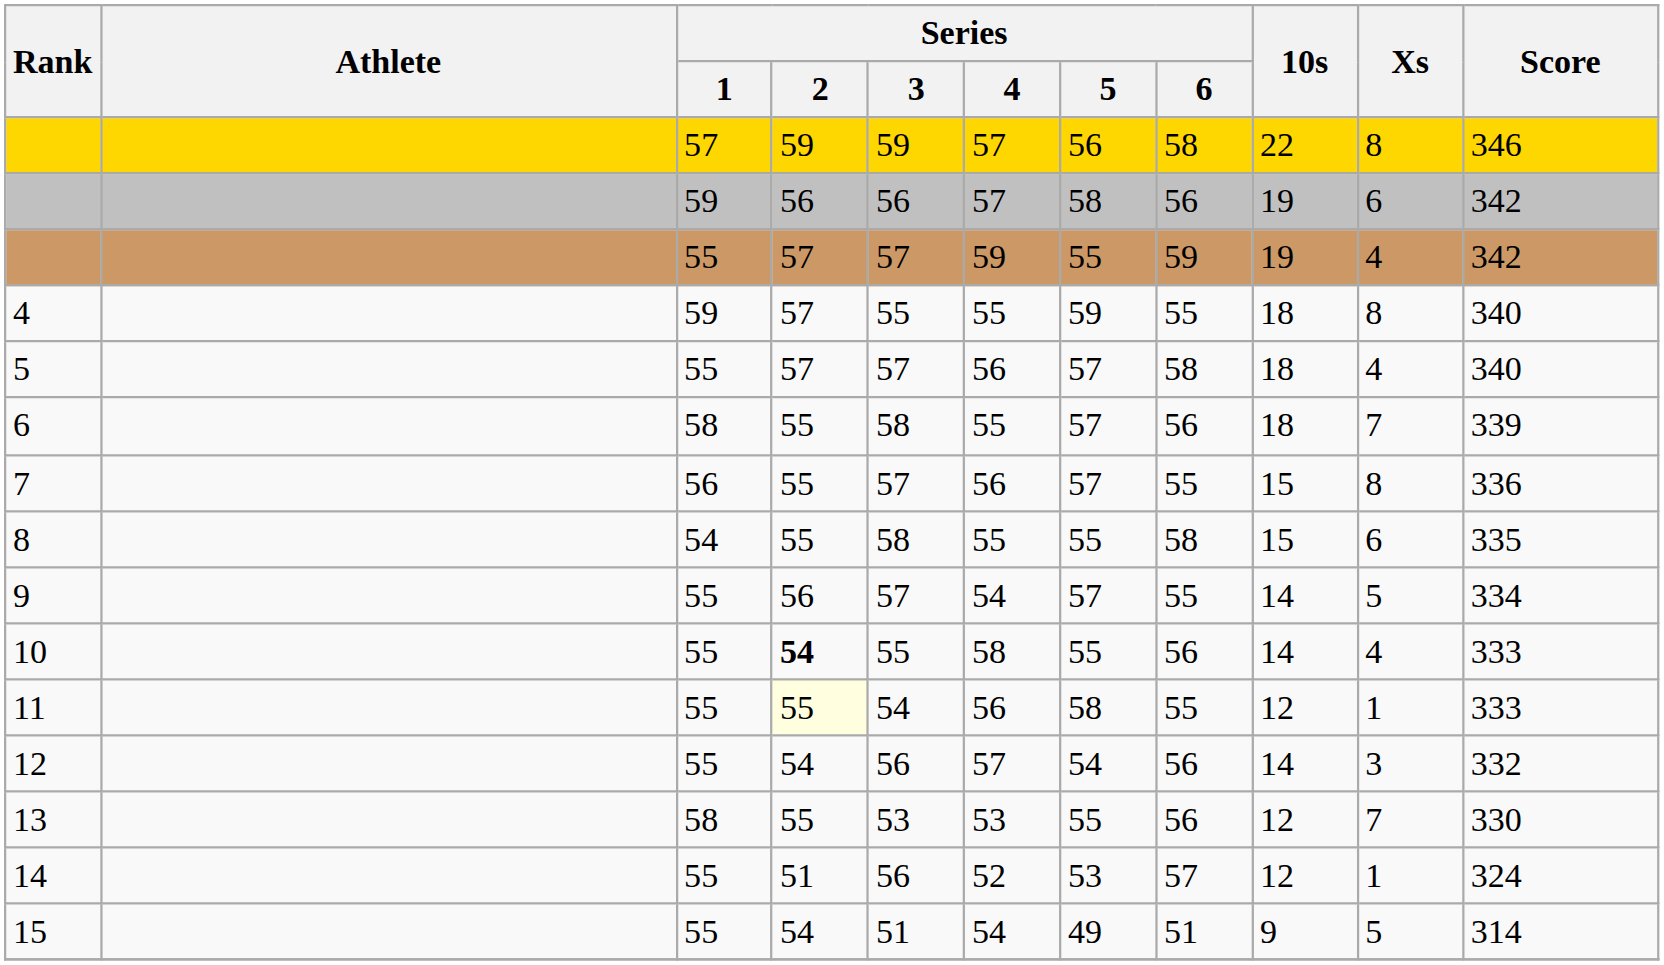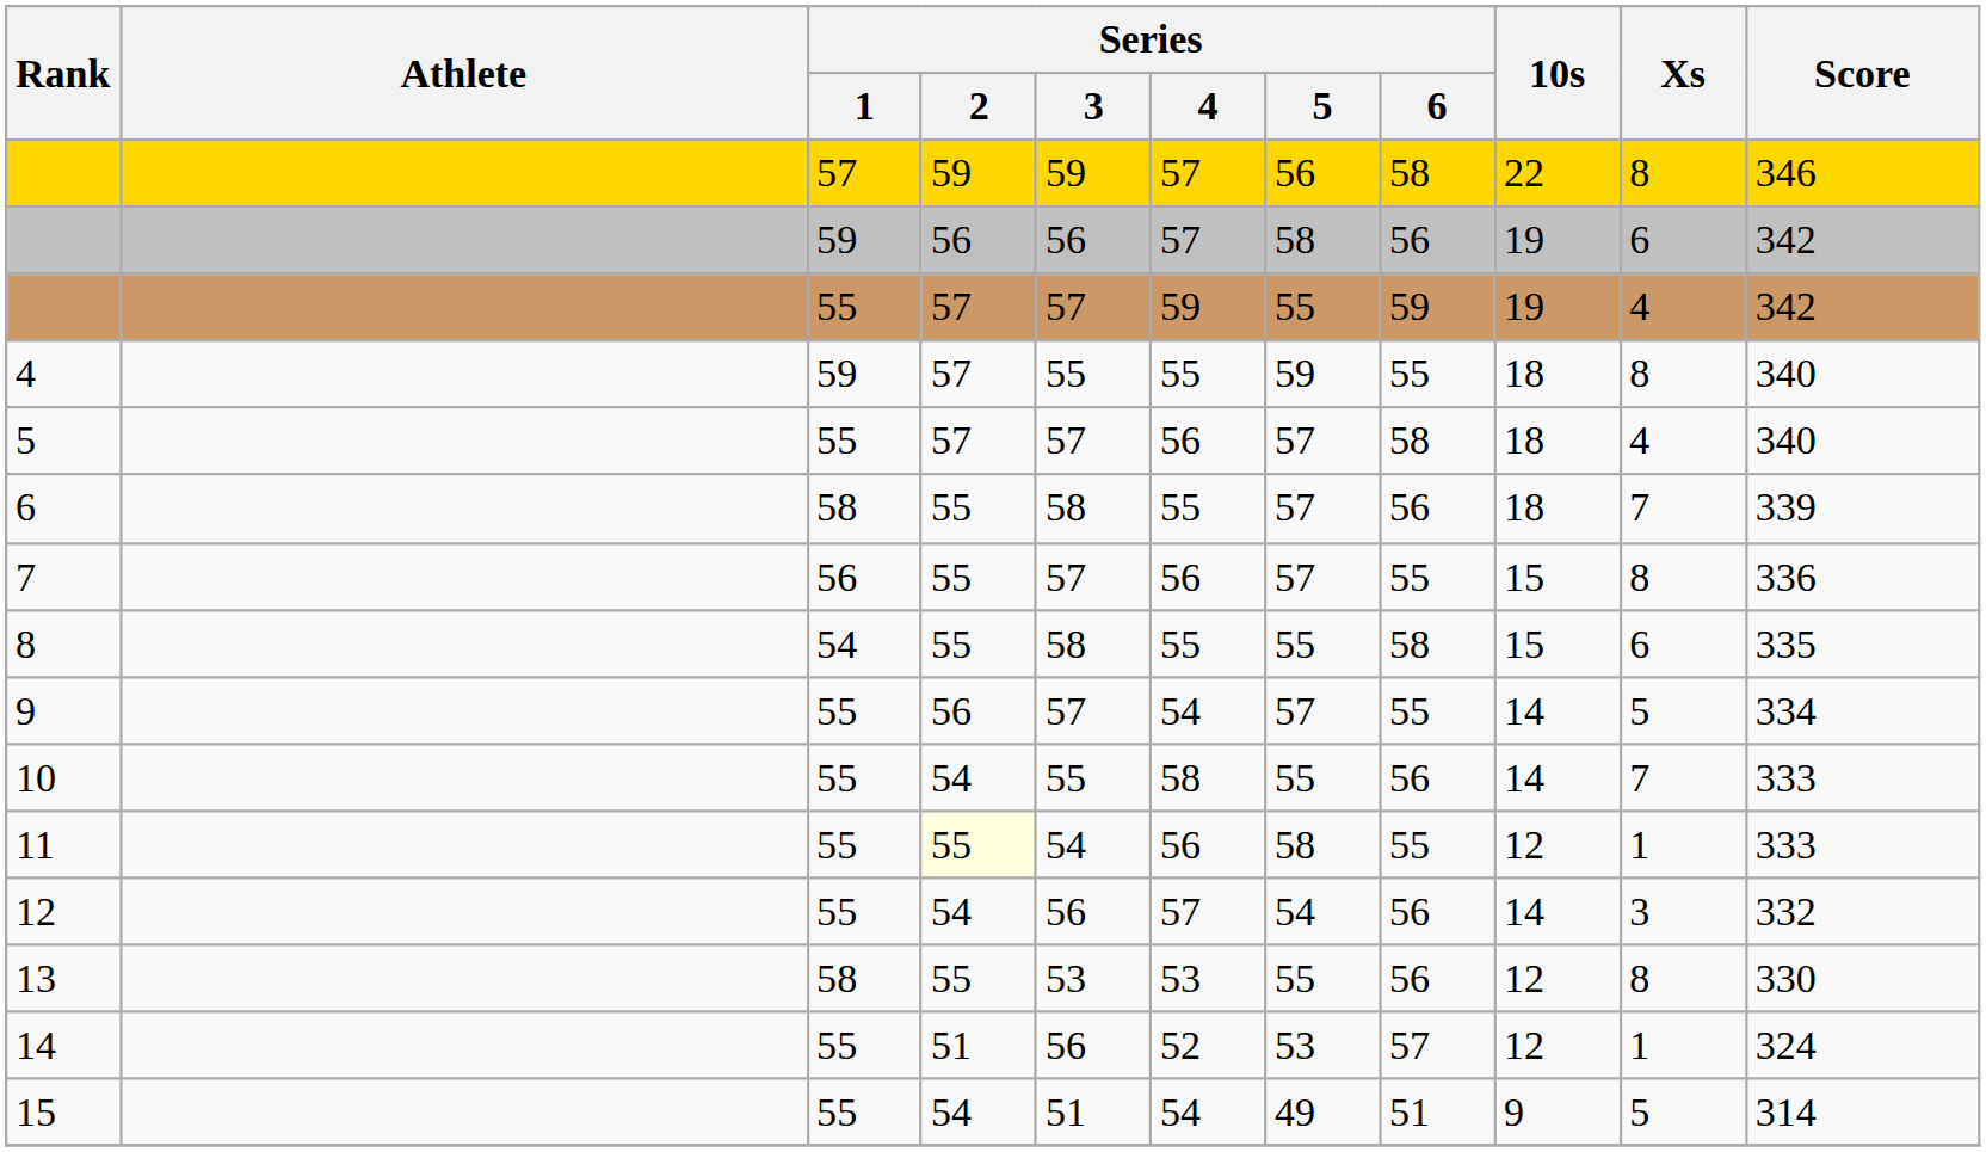10 | Series / 2: bold -> normal
10 | Xs: 4 -> 7
13 | Xs: 7 -> 8
